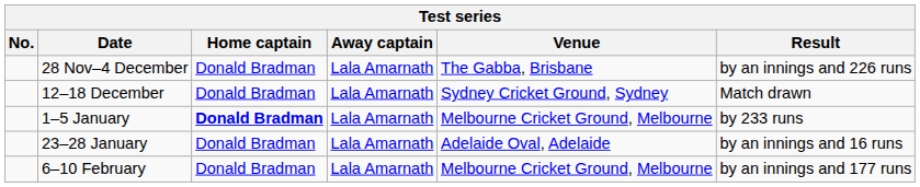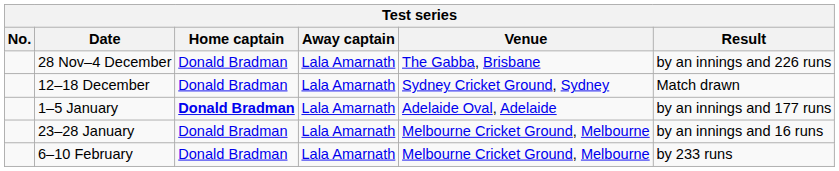1–5 January | Venue: Melbourne Cricket Ground, Melbourne -> Adelaide Oval, Adelaide
1–5 January | Result: by 233 runs -> by an innings and 177 runs
23–28 January | Venue: Adelaide Oval, Adelaide -> Melbourne Cricket Ground, Melbourne
6–10 February | Result: by an innings and 177 runs -> by 233 runs
